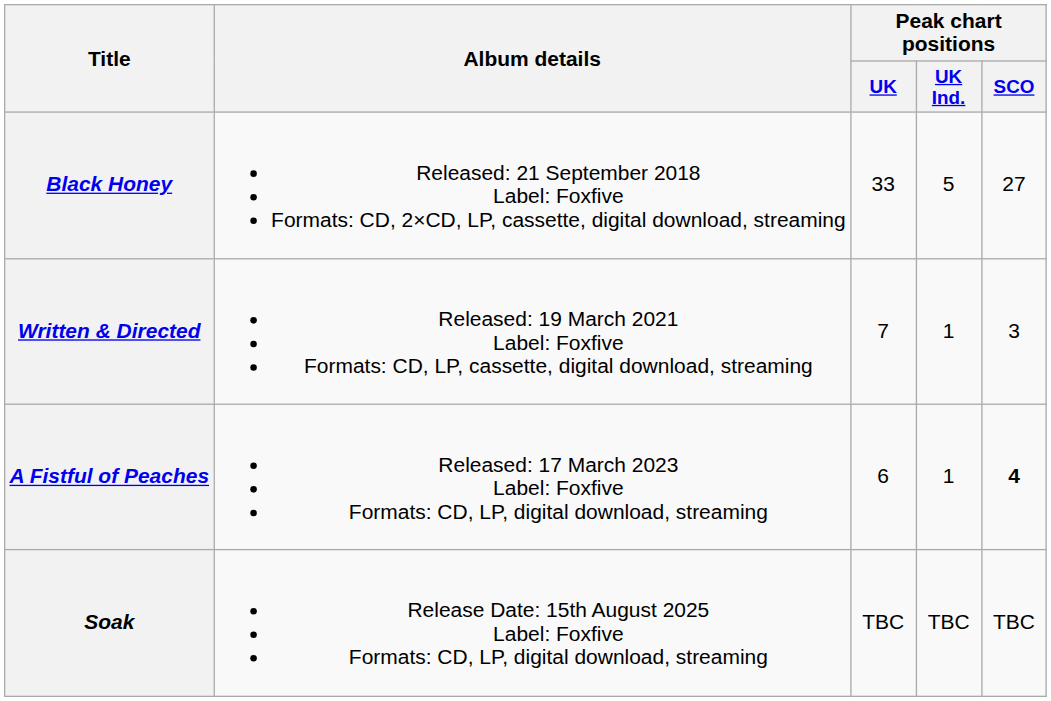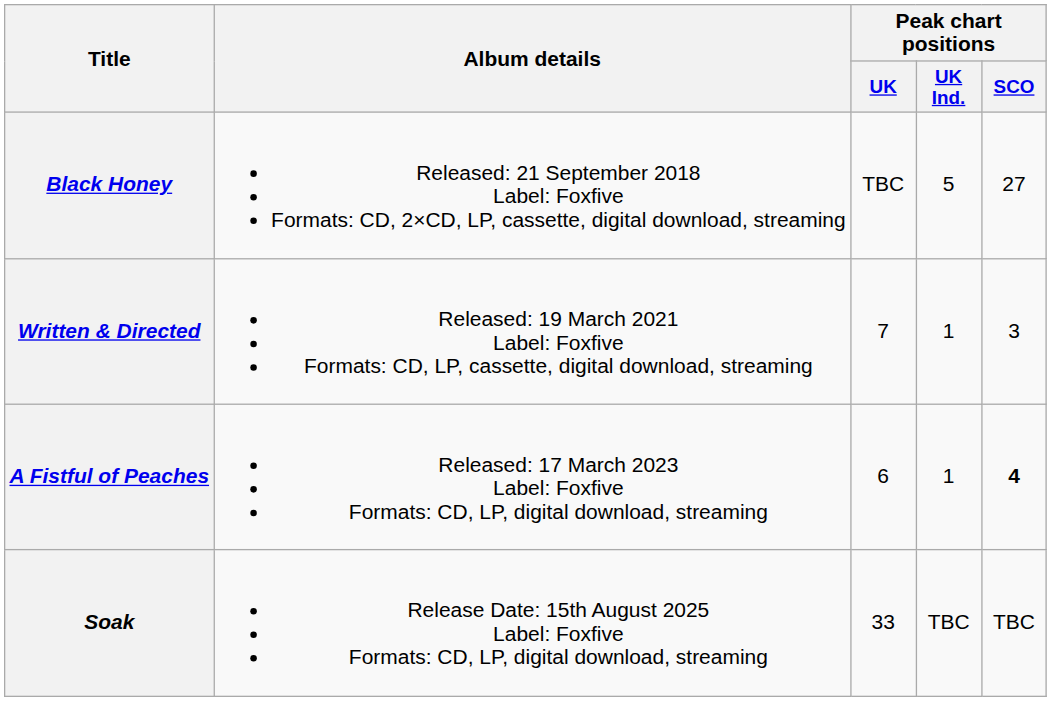Black Honey | Peak chart positions / UK: 33 -> TBC
Soak | Peak chart positions / UK: TBC -> 33
